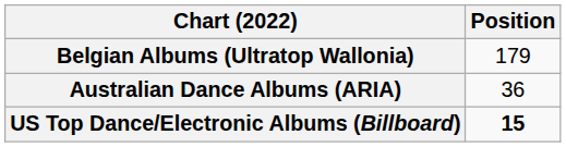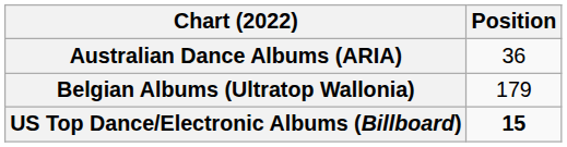rows swapped: Australian Dance Albums (ARIA) <-> Belgian Albums (Ultratop Wallonia)
